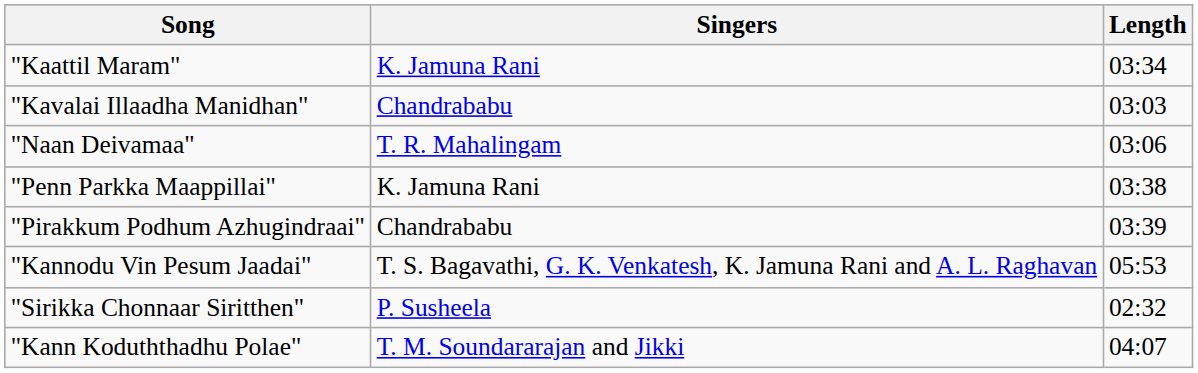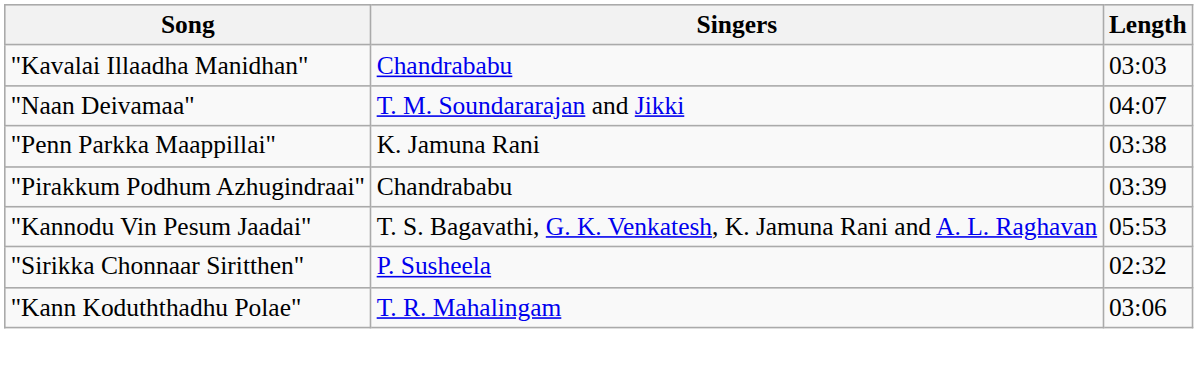- row: "Kaattil Maram" | K. Jamuna Rani | 03:34
"Naan Deivamaa" | Singers: T. R. Mahalingam -> T. M. Soundararajan and Jikki
"Naan Deivamaa" | Length: 03:06 -> 04:07
"Kann Koduththadhu Polae" | Singers: T. M. Soundararajan and Jikki -> T. R. Mahalingam
"Kann Koduththadhu Polae" | Length: 04:07 -> 03:06
